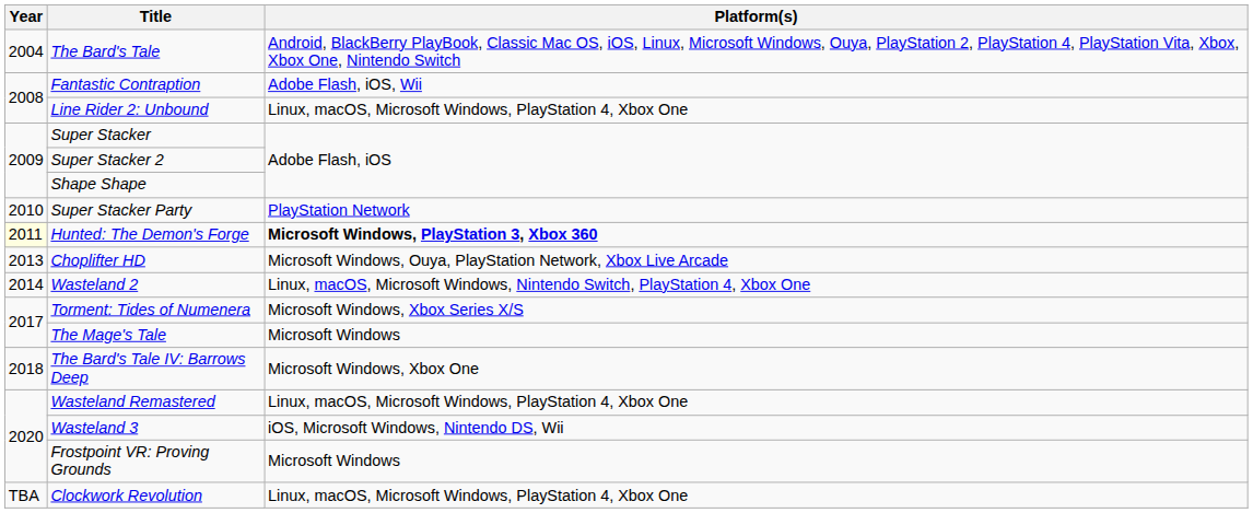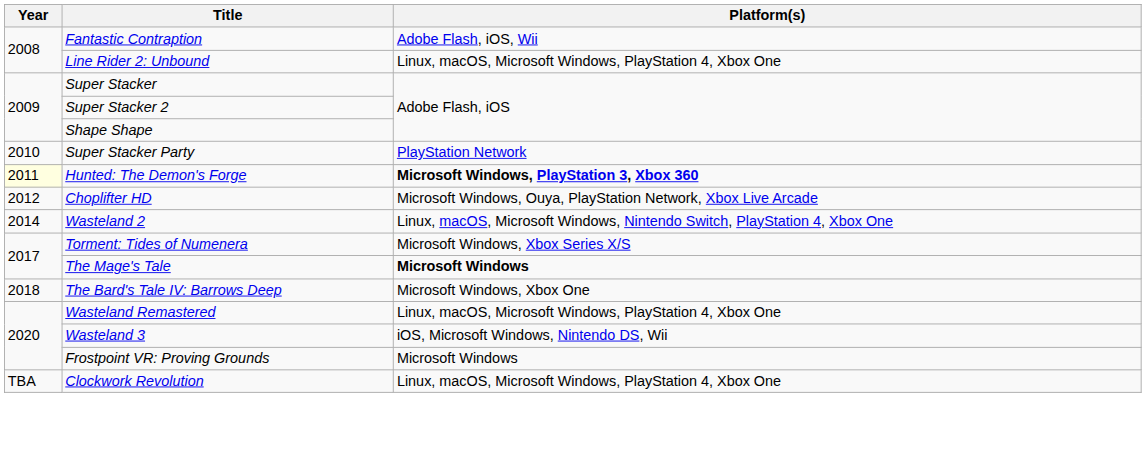- row: 2004 | The Bard's Tale | Android, BlackBerry PlayBook, Classic Mac OS, iOS, Linux, Microsoft Windows, Ouya, PlayStation 2, PlayStation 4, PlayStation Vita, Xbox, Xbox One, Nintendo Switch
Choplifter HD | Year: 2013 -> 2012
The Mage's Tale | Platform(s): normal -> bold
